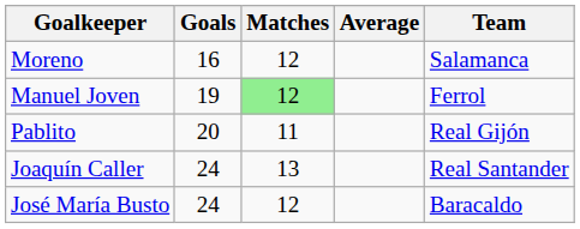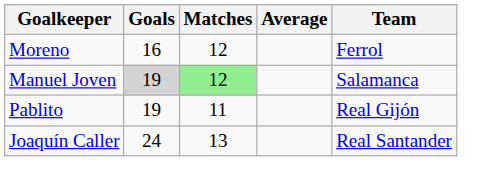Moreno | Team: Salamanca -> Ferrol
Manuel Joven | Goals: no background -> lightgrey background
Manuel Joven | Team: Ferrol -> Salamanca
Pablito | Goals: 20 -> 19
- row: José María Busto | 24 | 12 | Baracaldo
